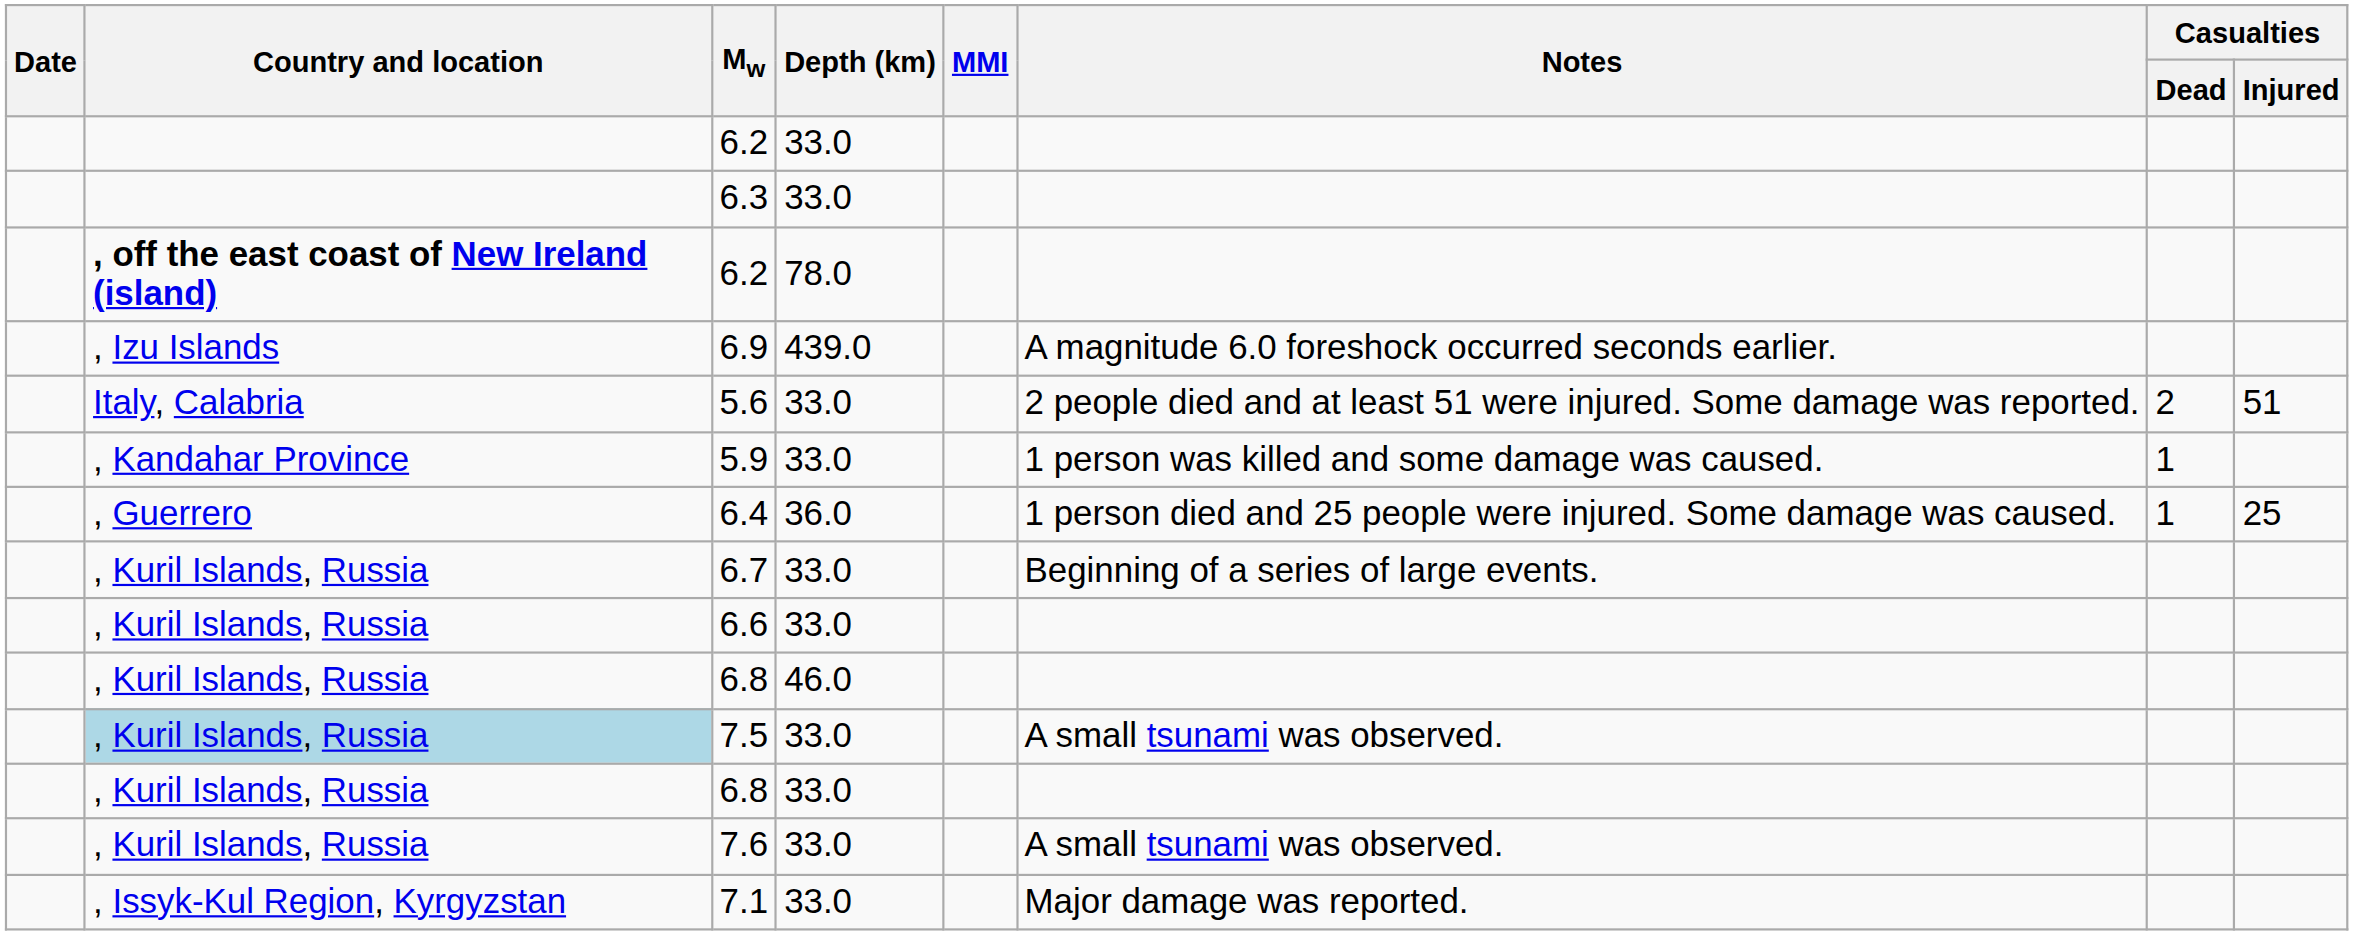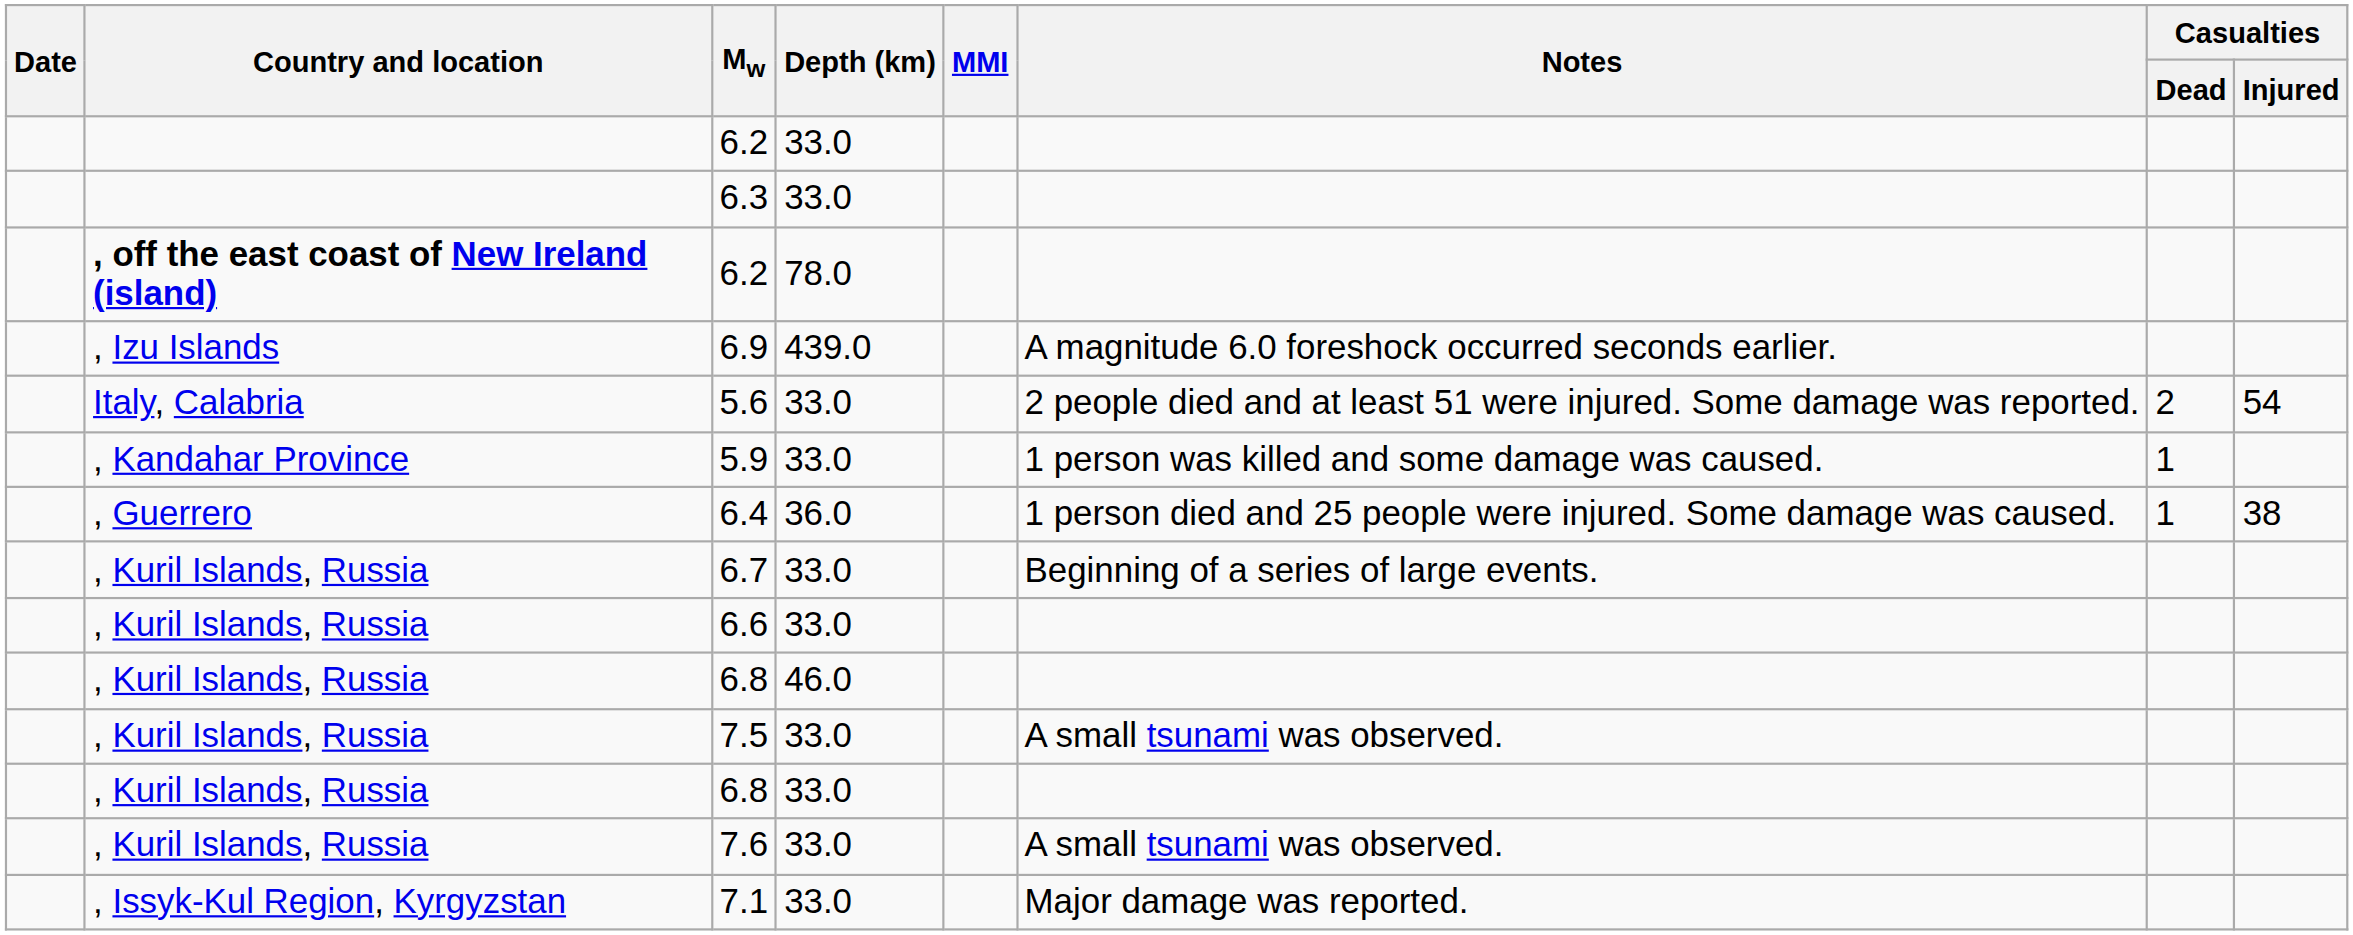5.6 | Casualties / Injured: 51 -> 54
6.4 | Casualties / Injured: 25 -> 38
7.5 | Country and location: lightblue background -> no background
